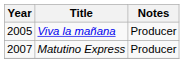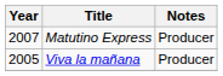rows swapped: Viva la mañana <-> Matutino Express
